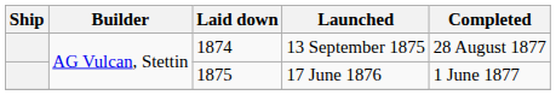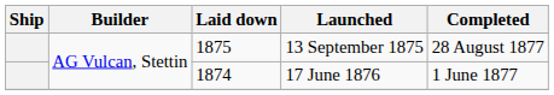13 September 1875 | Laid down: 1874 -> 1875
17 June 1876 | Laid down: 1875 -> 1874
